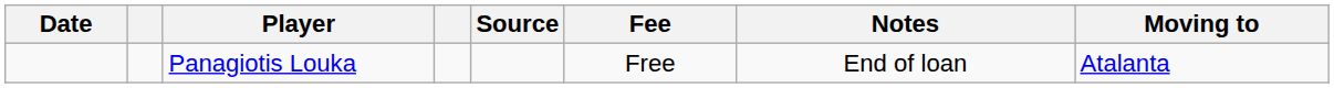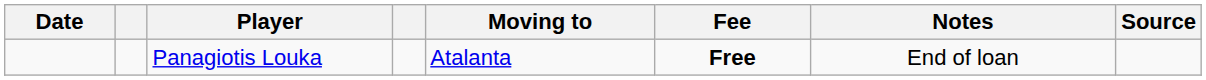columns swapped: Moving to <-> Source
Panagiotis Louka | Fee: normal -> bold
